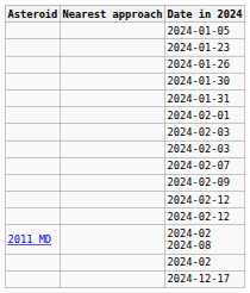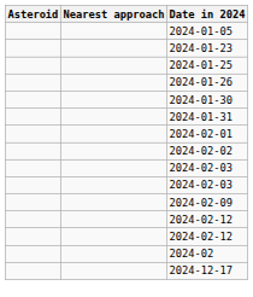+ row: 2024-01-25
+ row: 2024-02-02
- row: 2024-02-07
- row: 2011 MD | 2024-02 2024-08
